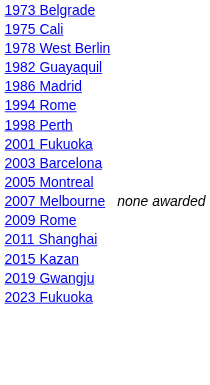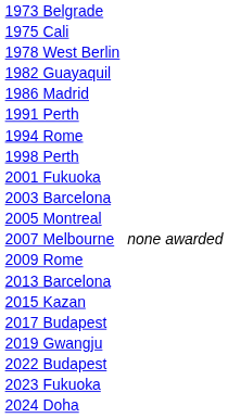+ row: 1991 Perth
- row: 2011 Shanghai
+ row: 2013 Barcelona
+ row: 2017 Budapest
+ row: 2022 Budapest
+ row: 2024 Doha
